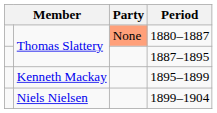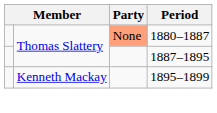- row: Niels Nielsen | 1899–1904
